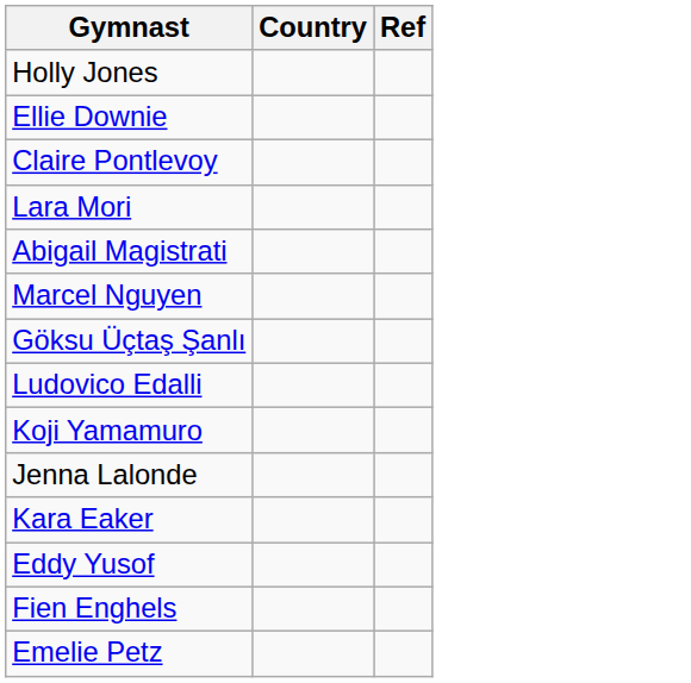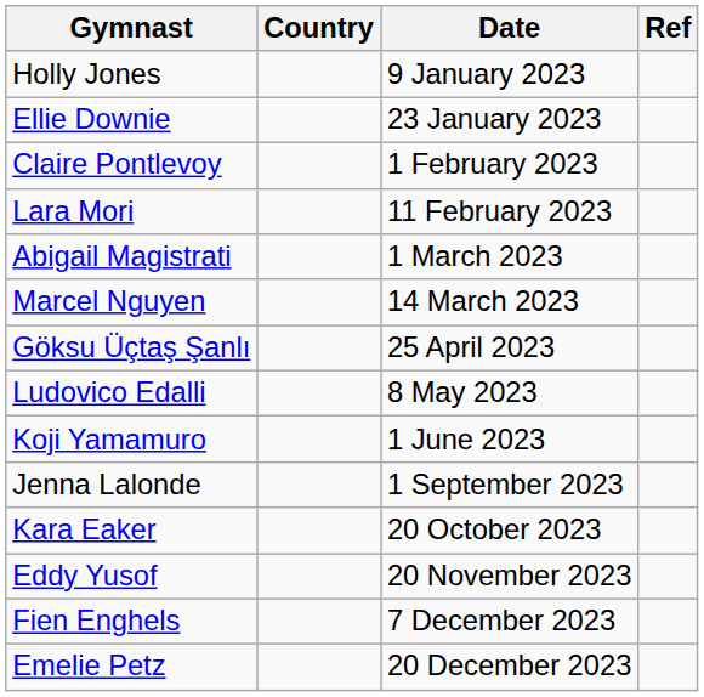+ column: Date | 9 January 2023 | 23 January 2023 | 1 February 2023 | 11 February 2023 | 1 March 2023 | 14 March 2023 | 25 April 2023 | 8 May 2023 | 1 June 2023 | 1 September 2023 | 20 October 2023 | 20 November 2023 | 7 December 2023 | 20 December 2023
